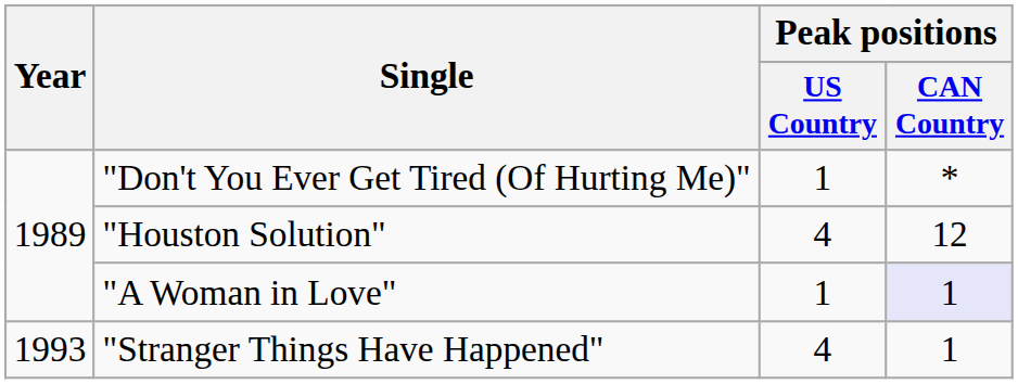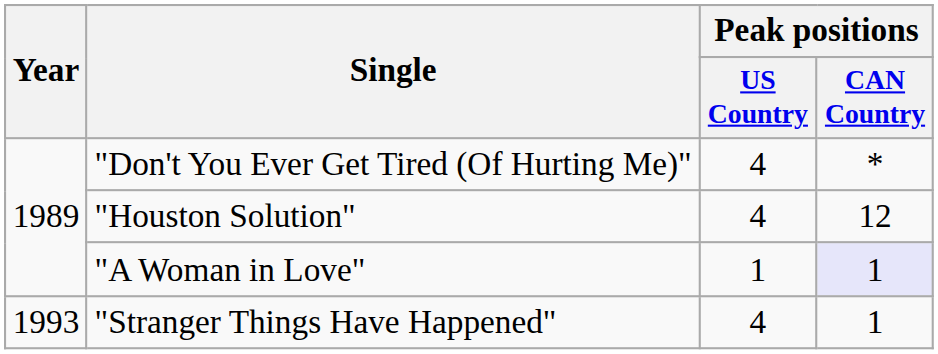"Don't You Ever Get Tired (Of Hurting Me)" | Peak positions / US Country: 1 -> 4
